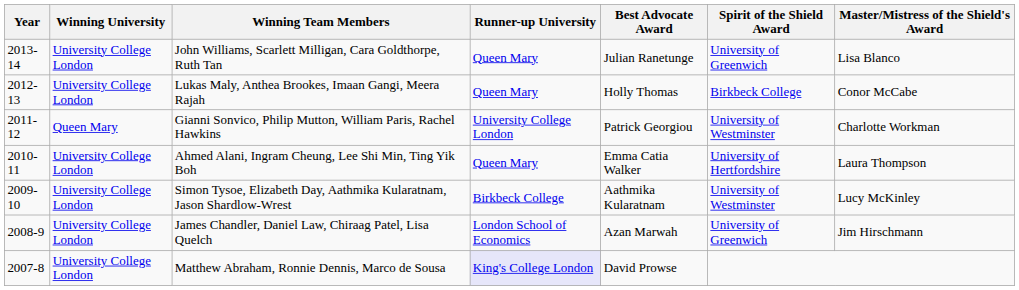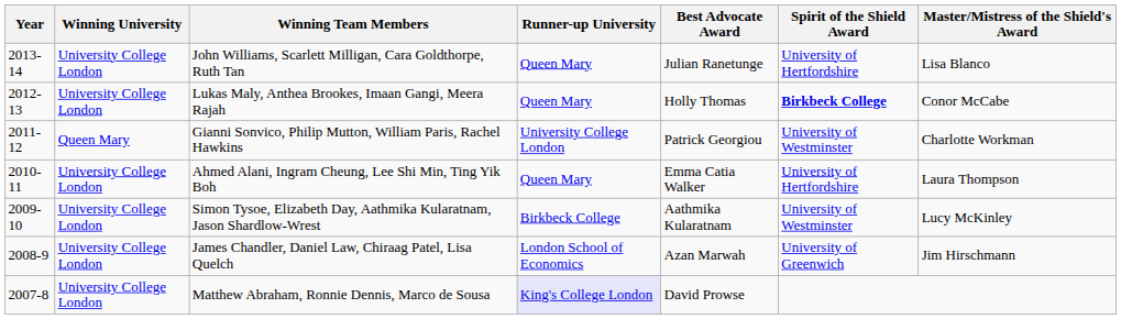John Williams, Scarlett Milligan, Cara Goldthorpe, Ruth Tan | Spirit of the Shield Award: University of Greenwich -> University of Hertfordshire
Lukas Maly, Anthea Brookes, Imaan Gangi, Meera Rajah | Spirit of the Shield Award: normal -> bold
